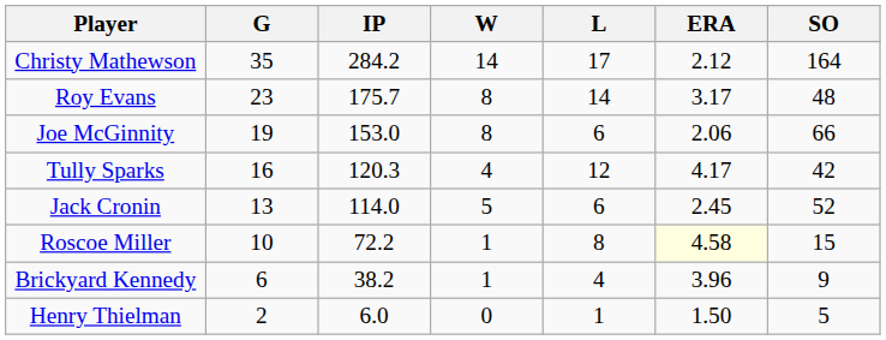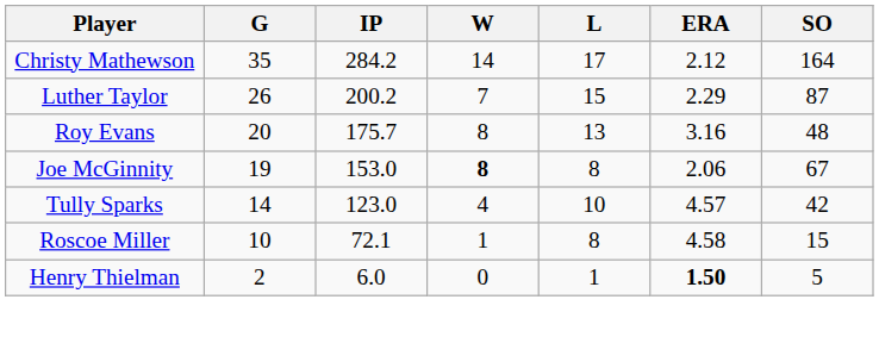+ row: Luther Taylor | 26 | 200.2 | 7 | 15 | 2.29 | 87
Roy Evans | G: 23 -> 20
Roy Evans | L: 14 -> 13
Roy Evans | ERA: 3.17 -> 3.16
Joe McGinnity | W: normal -> bold
Joe McGinnity | L: 6 -> 8
Joe McGinnity | SO: 66 -> 67
Tully Sparks | G: 16 -> 14
Tully Sparks | IP: 120.3 -> 123.0
Tully Sparks | L: 12 -> 10
Tully Sparks | ERA: 4.17 -> 4.57
- row: Jack Cronin | 13 | 114.0 | 5 | 6 | 2.45 | 52
Roscoe Miller | IP: 72.2 -> 72.1
Roscoe Miller | ERA: lightyellow background -> no background
- row: Brickyard Kennedy | 6 | 38.2 | 1 | 4 | 3.96 | 9
Henry Thielman | ERA: normal -> bold
